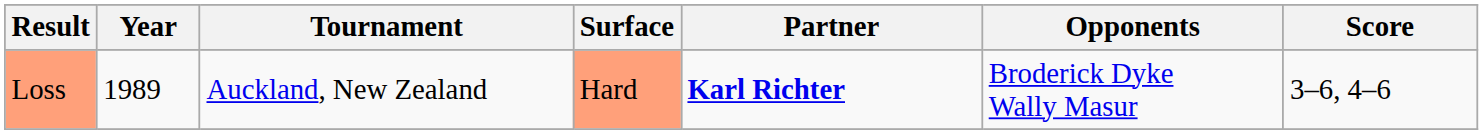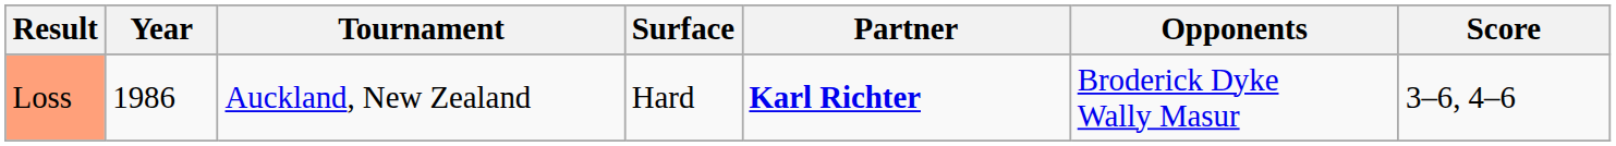Loss | Year: 1989 -> 1986
Loss | Surface: lightsalmon background -> no background
